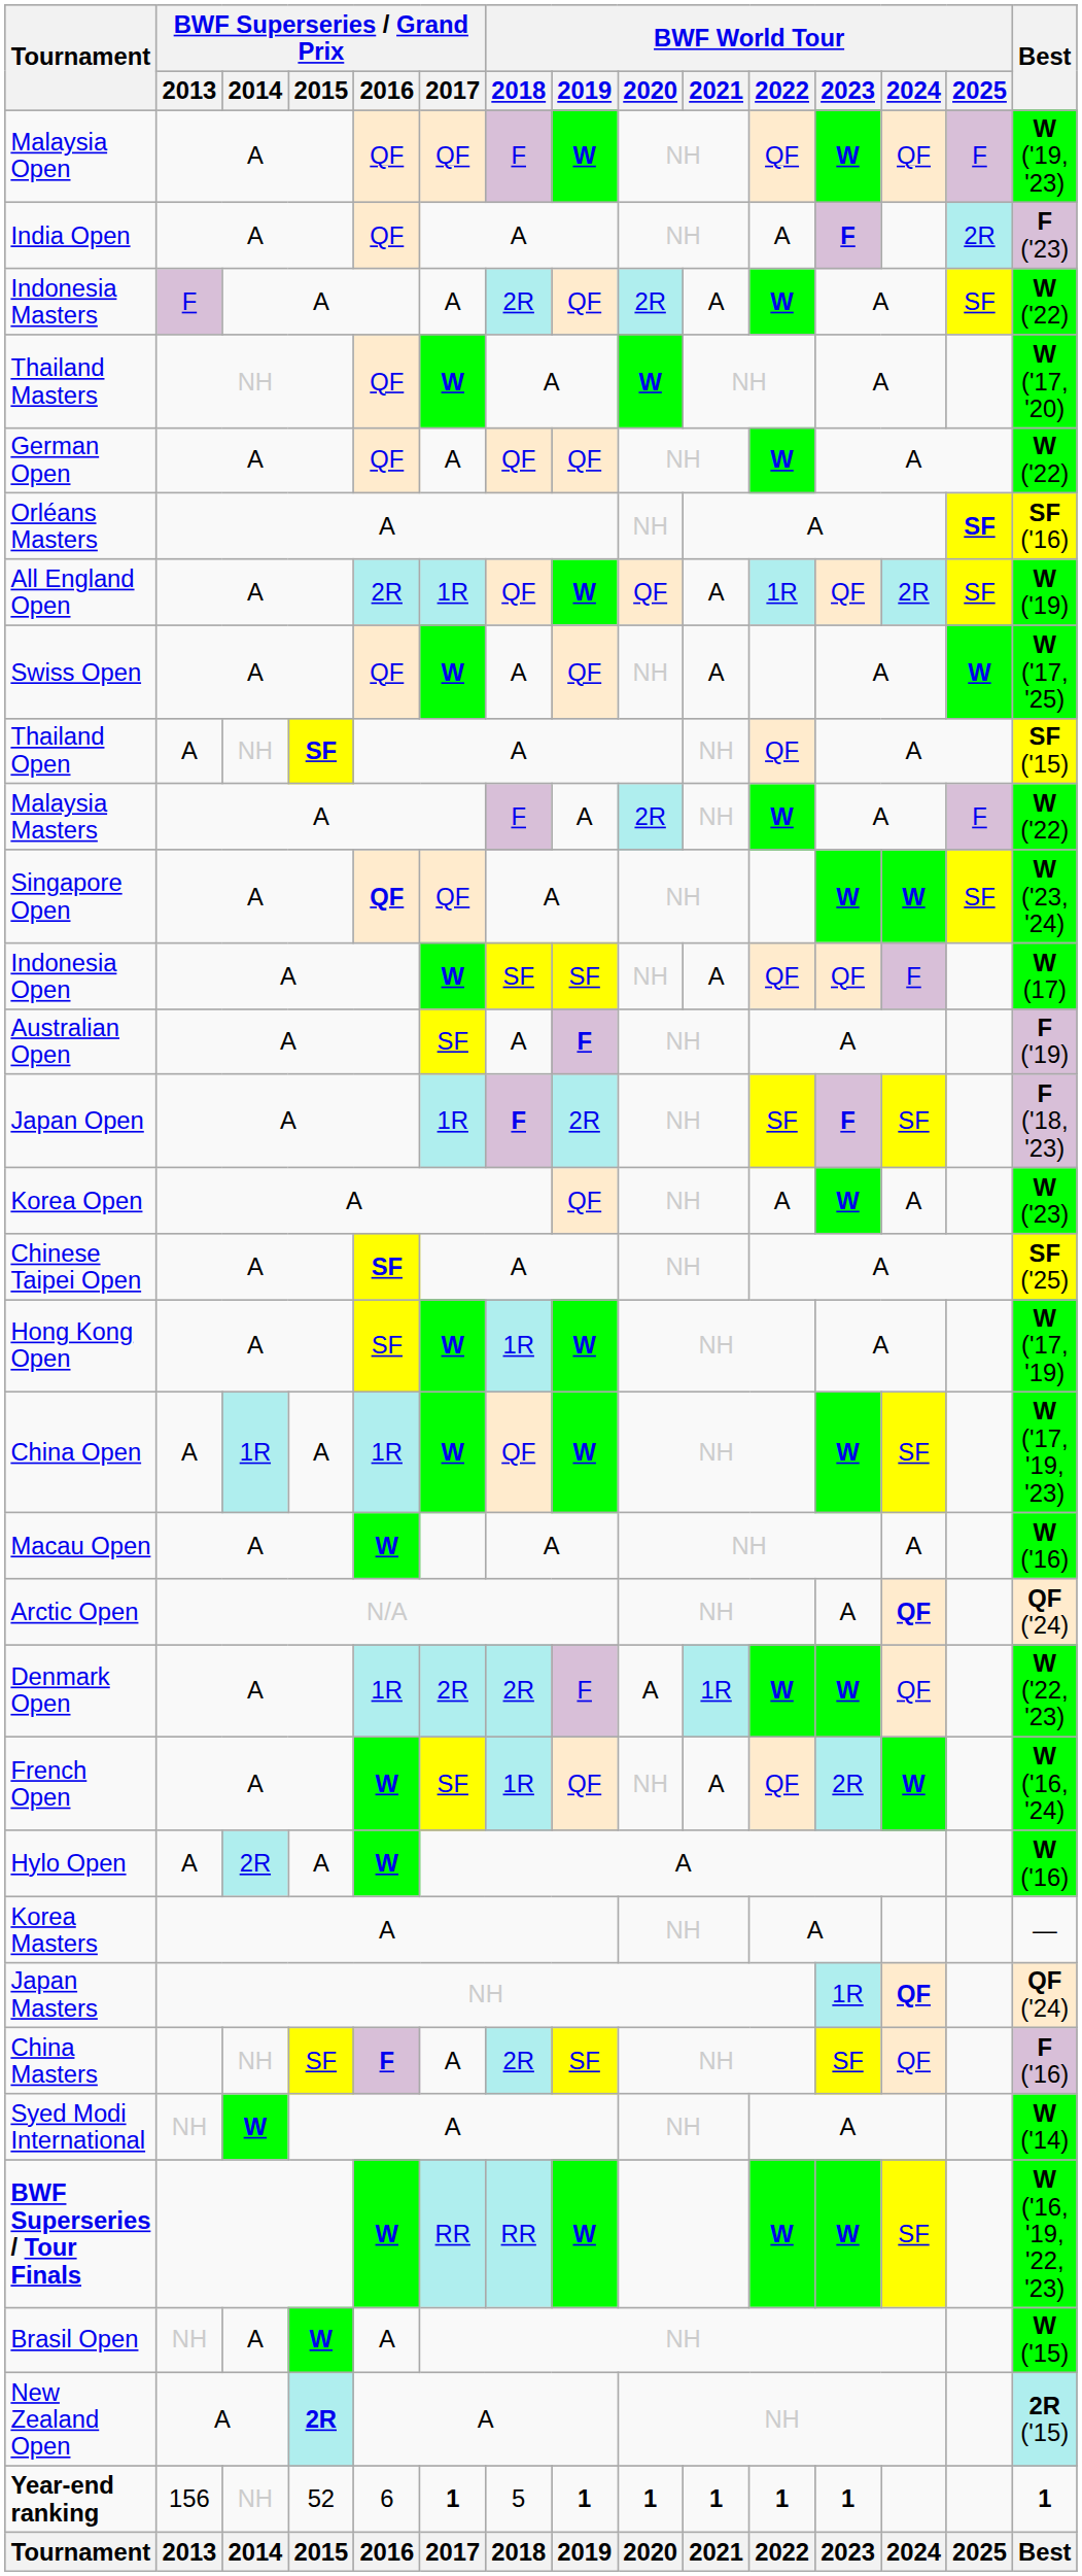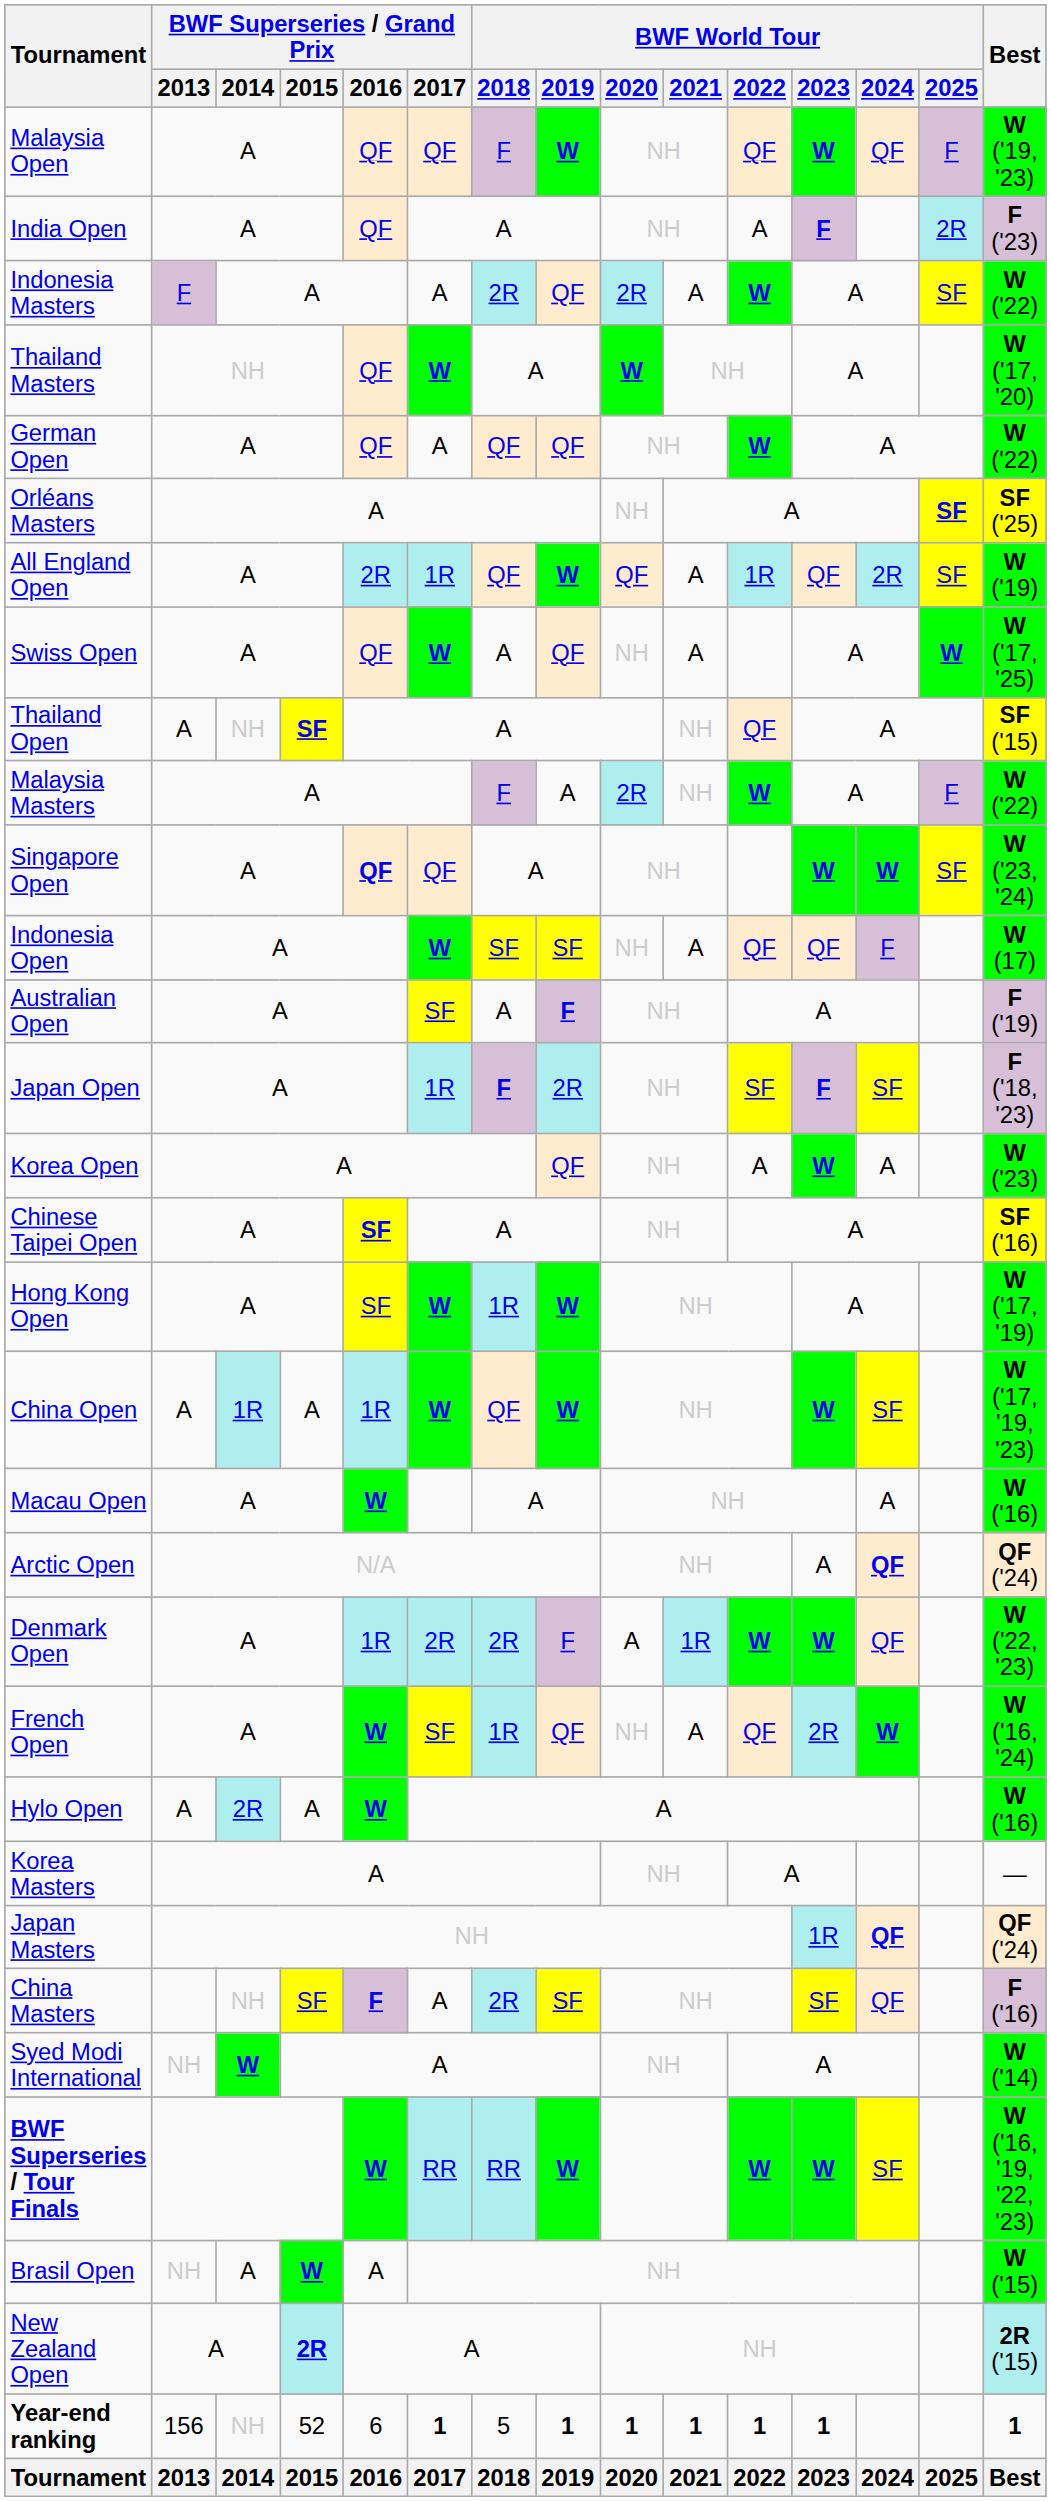Orléans Masters | Best: SF ('16) -> SF ('25)
Chinese Taipei Open | Best: SF ('25) -> SF ('16)
